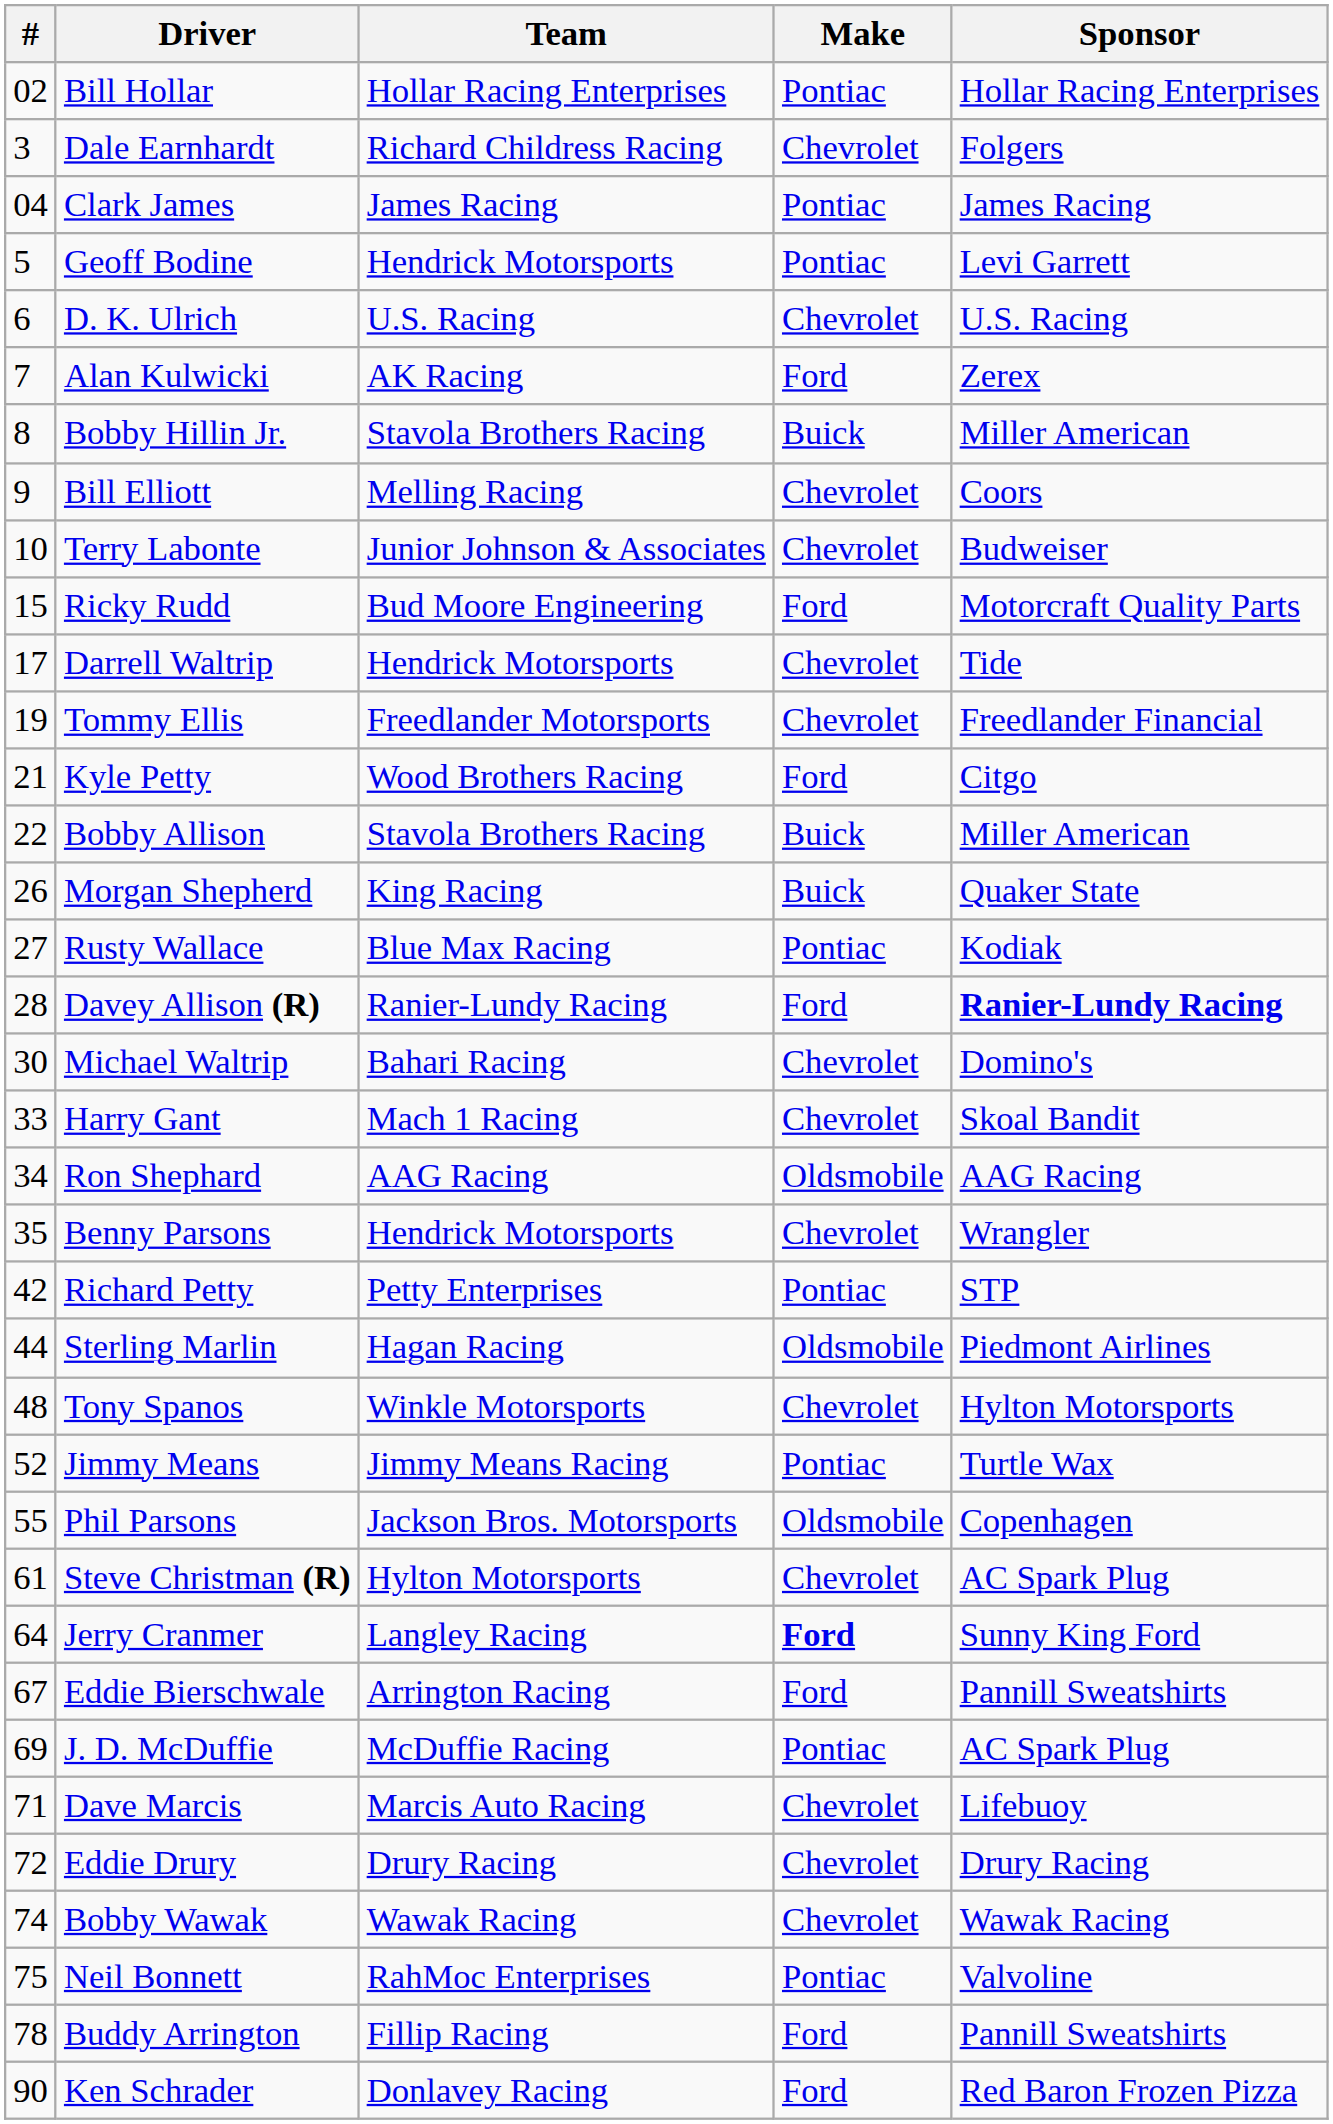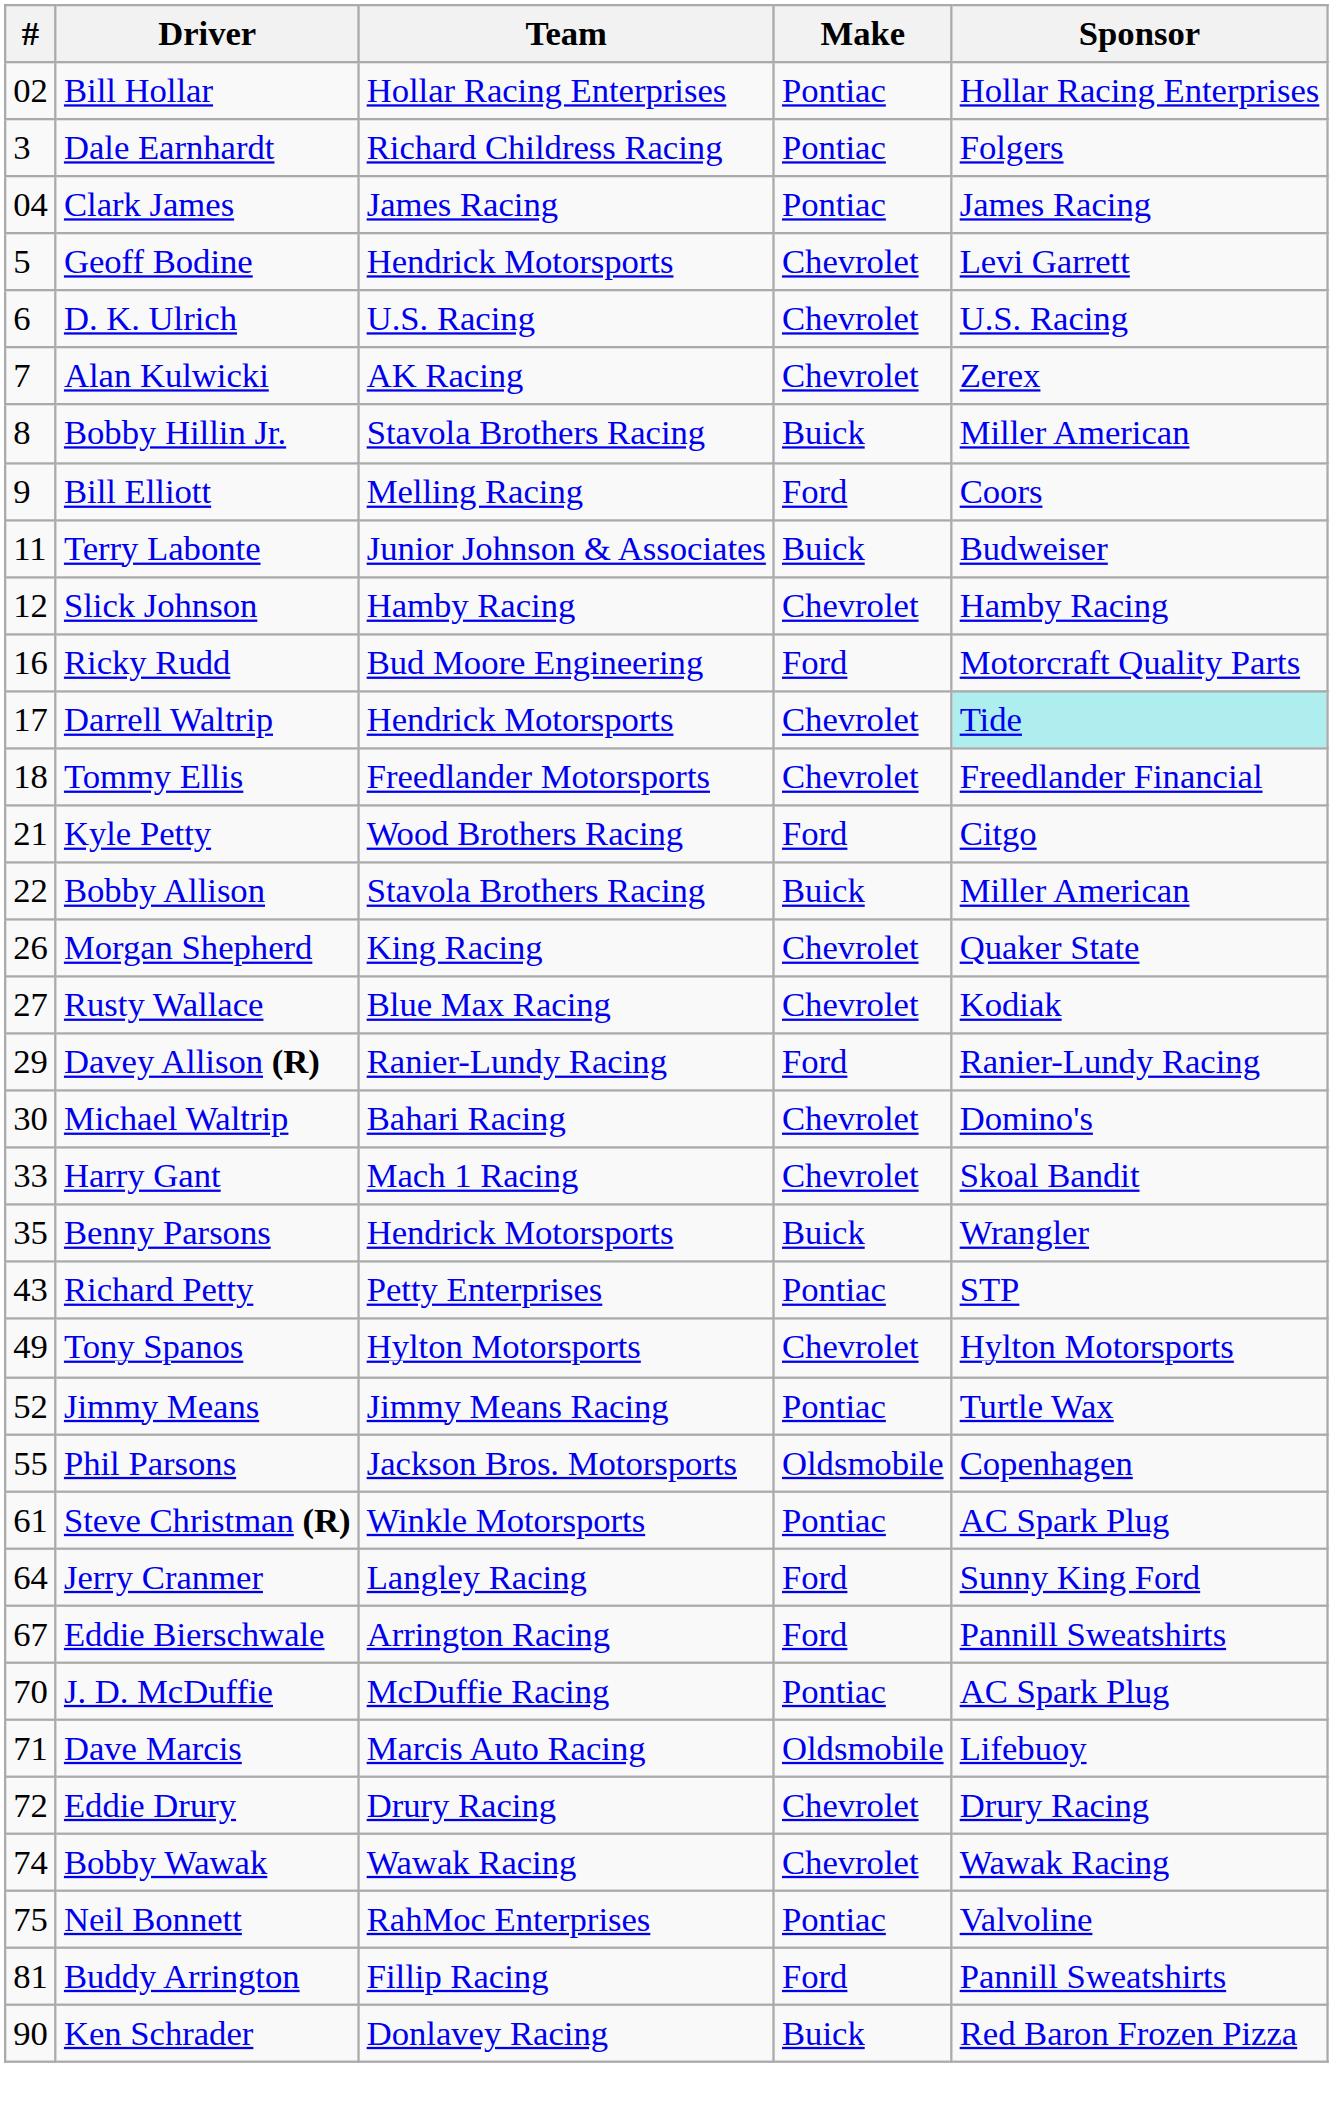Dale Earnhardt | Make: Chevrolet -> Pontiac
Geoff Bodine | Make: Pontiac -> Chevrolet
Alan Kulwicki | Make: Ford -> Chevrolet
Bill Elliott | Make: Chevrolet -> Ford
Terry Labonte | #: 10 -> 11
Terry Labonte | Make: Chevrolet -> Buick
+ row: 12 | Slick Johnson | Hamby Racing | Chevrolet | Hamby Racing
Ricky Rudd | #: 15 -> 16
Darrell Waltrip | Sponsor: no background -> paleturquoise background
Tommy Ellis | #: 19 -> 18
Morgan Shepherd | Make: Buick -> Chevrolet
Rusty Wallace | Make: Pontiac -> Chevrolet
Davey Allison (R) | #: 28 -> 29
Davey Allison (R) | Sponsor: bold -> normal
- row: 34 | Ron Shephard | AAG Racing | Oldsmobile | AAG Racing
Benny Parsons | Make: Chevrolet -> Buick
Richard Petty | #: 42 -> 43
- row: 44 | Sterling Marlin | Hagan Racing | Oldsmobile | Piedmont Airlines
Tony Spanos | #: 48 -> 49
Tony Spanos | Team: Winkle Motorsports -> Hylton Motorsports
Steve Christman (R) | Team: Hylton Motorsports -> Winkle Motorsports
Steve Christman (R) | Make: Chevrolet -> Pontiac
Jerry Cranmer | Make: bold -> normal
J. D. McDuffie | #: 69 -> 70
Dave Marcis | Make: Chevrolet -> Oldsmobile
Buddy Arrington | #: 78 -> 81
Ken Schrader | Make: Ford -> Buick
